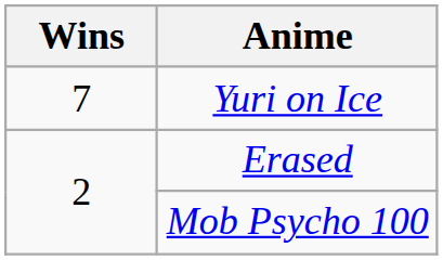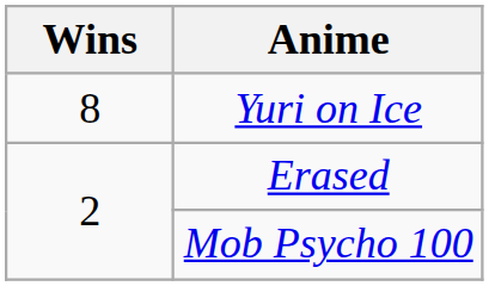Yuri on Ice | Wins: 7 -> 8
